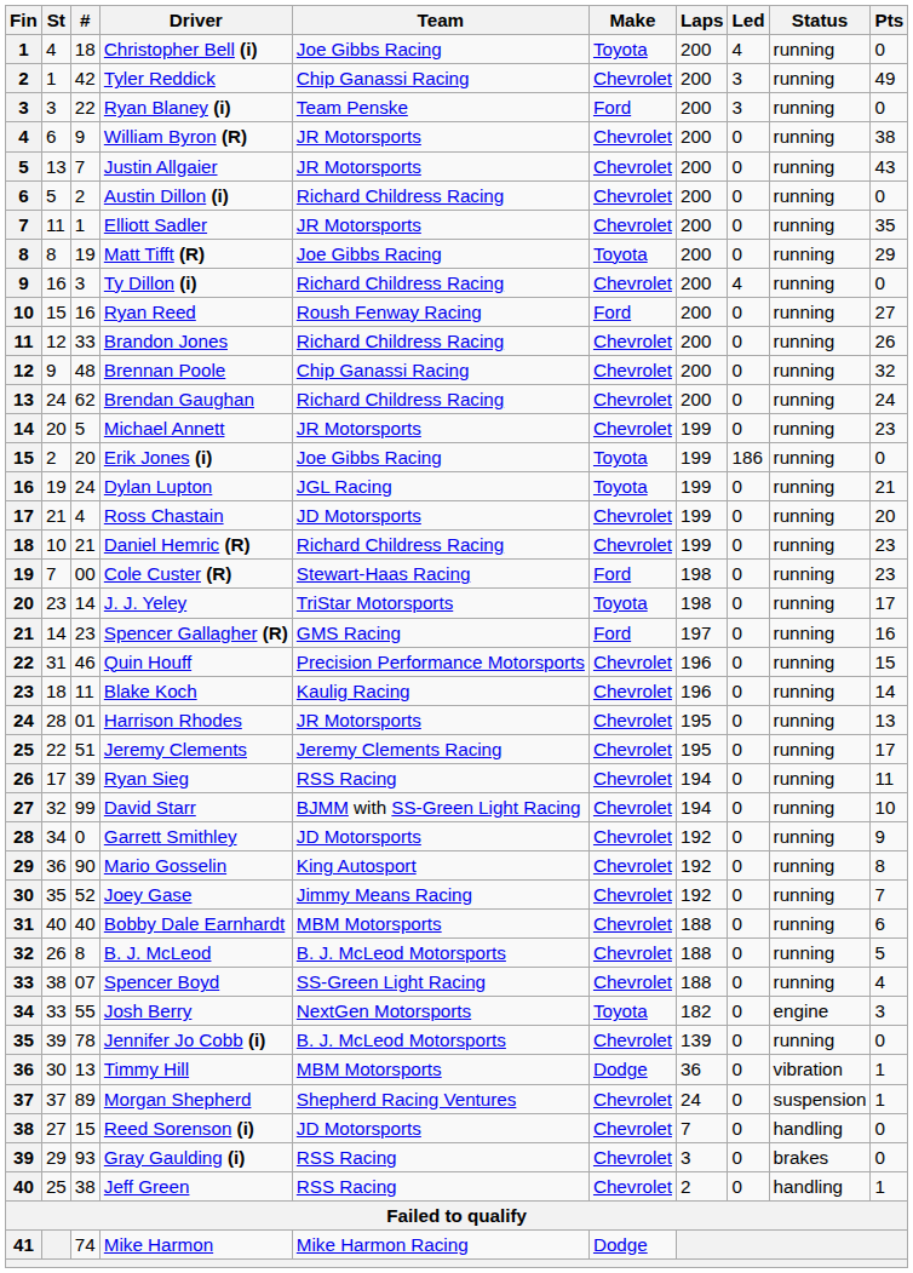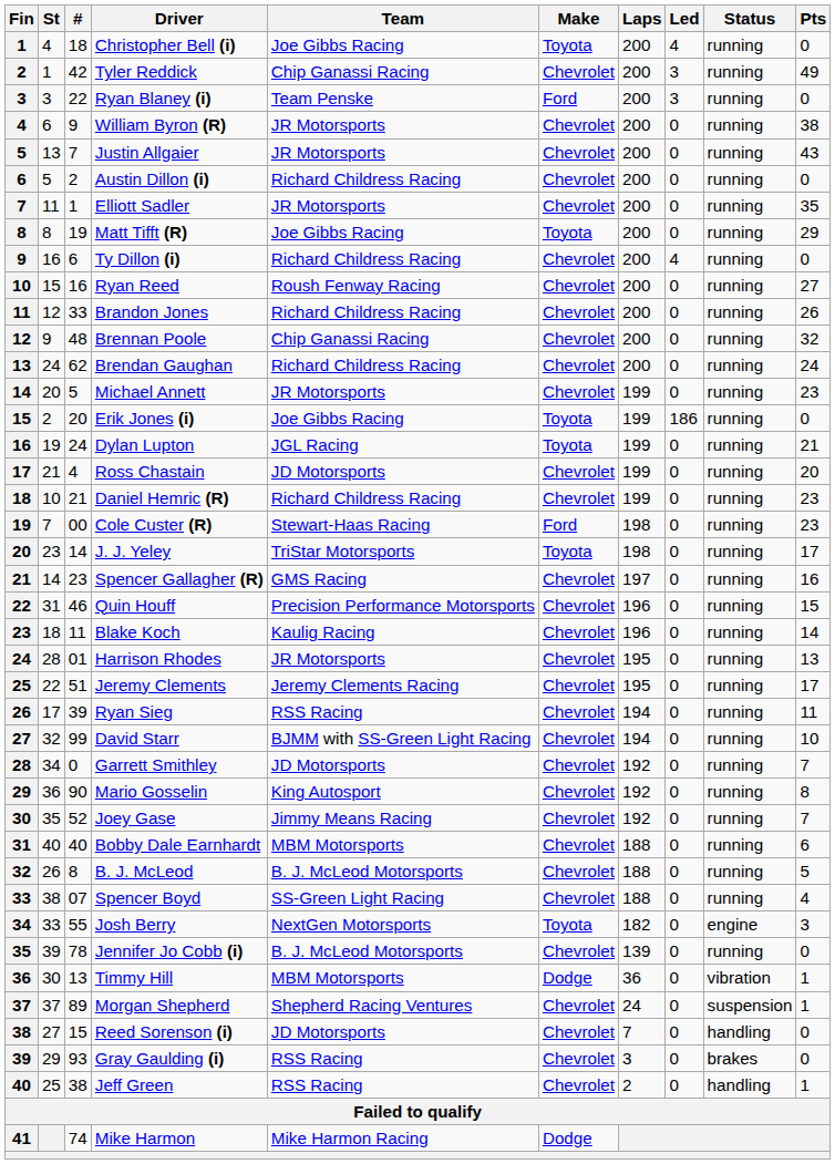Ty Dillon (i) | #: 3 -> 6
Ryan Reed | Make: Ford -> Chevrolet
Spencer Gallagher (R) | Make: Ford -> Chevrolet
Garrett Smithley | Pts: 9 -> 7
